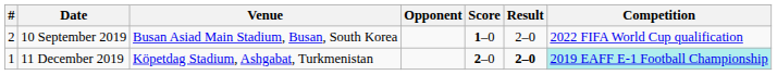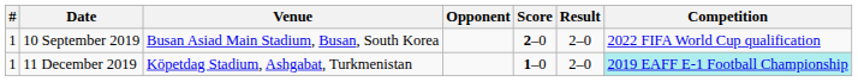10 September 2019 | #: 2 -> 1
10 September 2019 | Score: 1–0 -> 2–0
11 December 2019 | Score: 2–0 -> 1–0
11 December 2019 | Result: bold -> normal
